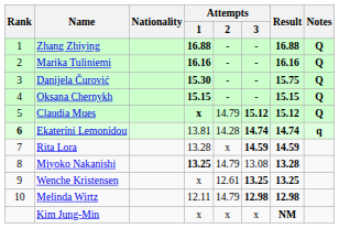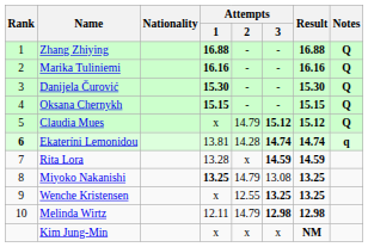Danijela Čurović | Result: 15.75 -> 15.30
Claudia Mues | Attempts / 1: bold -> normal
Miyoko Nakanishi | Result: 13.28 -> 13.25
Wenche Kristensen | Attempts / 2: 12.61 -> 12.55
